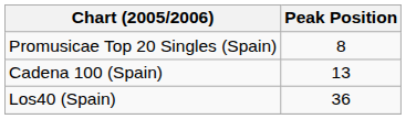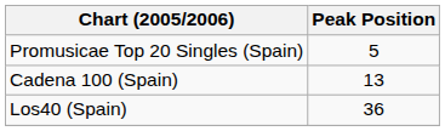Promusicae Top 20 Singles (Spain) | Peak Position: 8 -> 5
